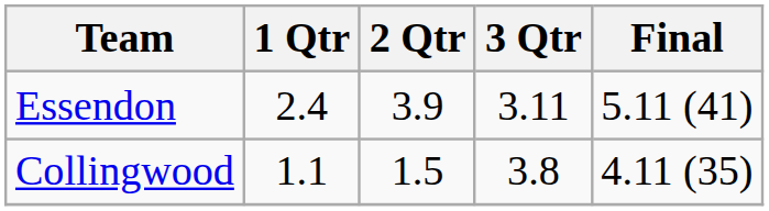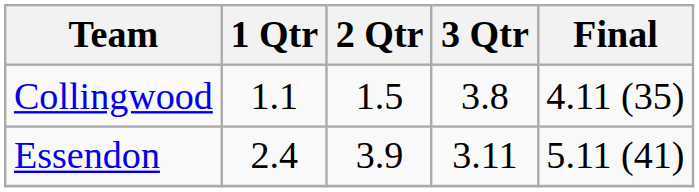rows swapped: Essendon <-> Collingwood
